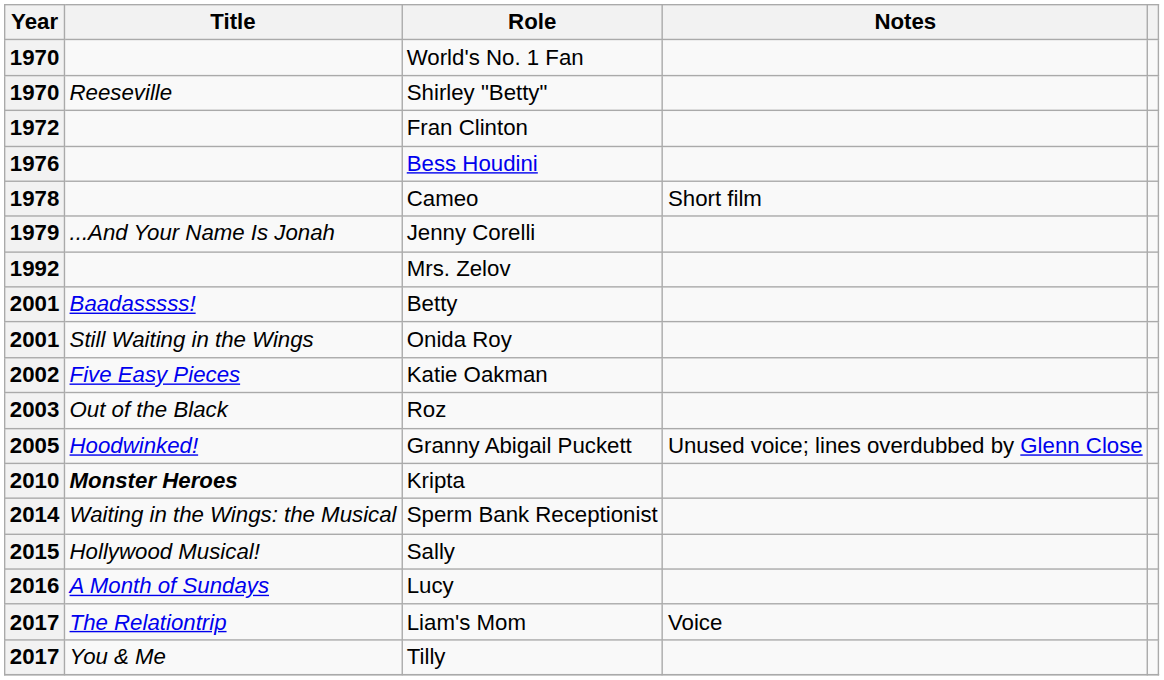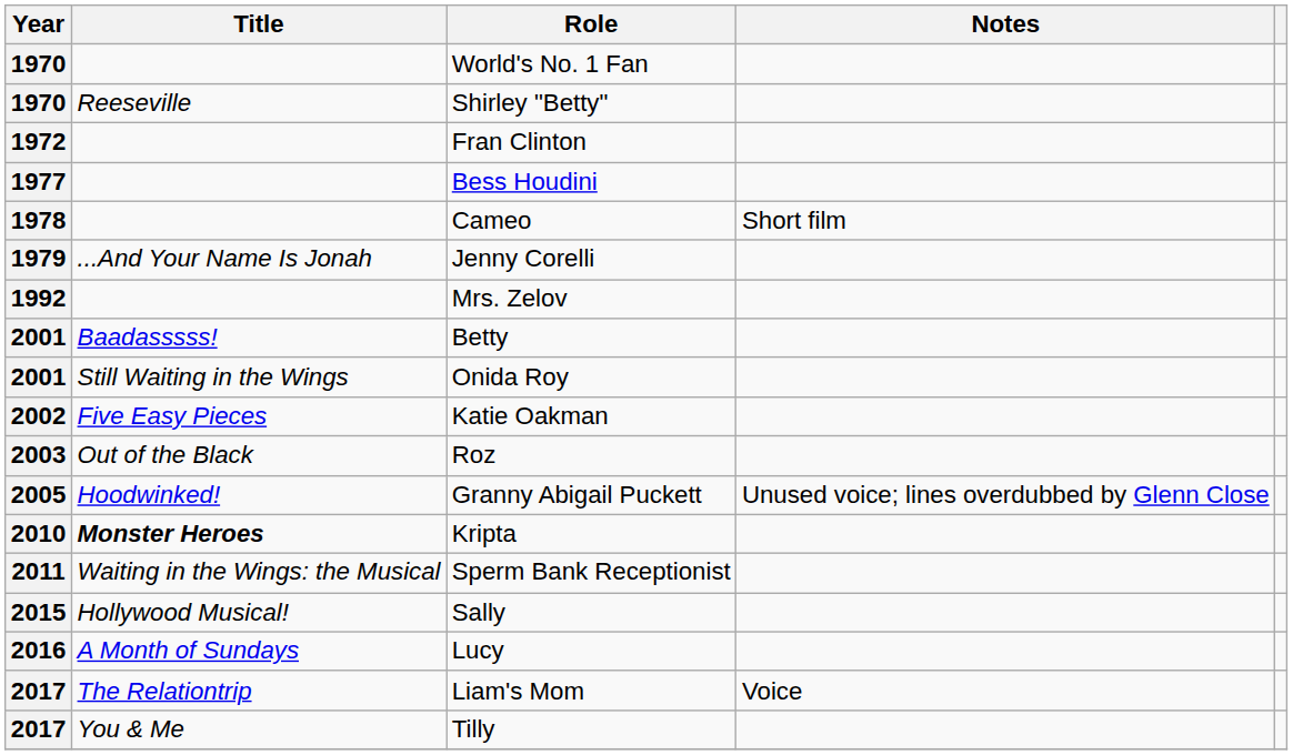Bess Houdini | Year: 1976 -> 1977
Sperm Bank Receptionist | Year: 2014 -> 2011
